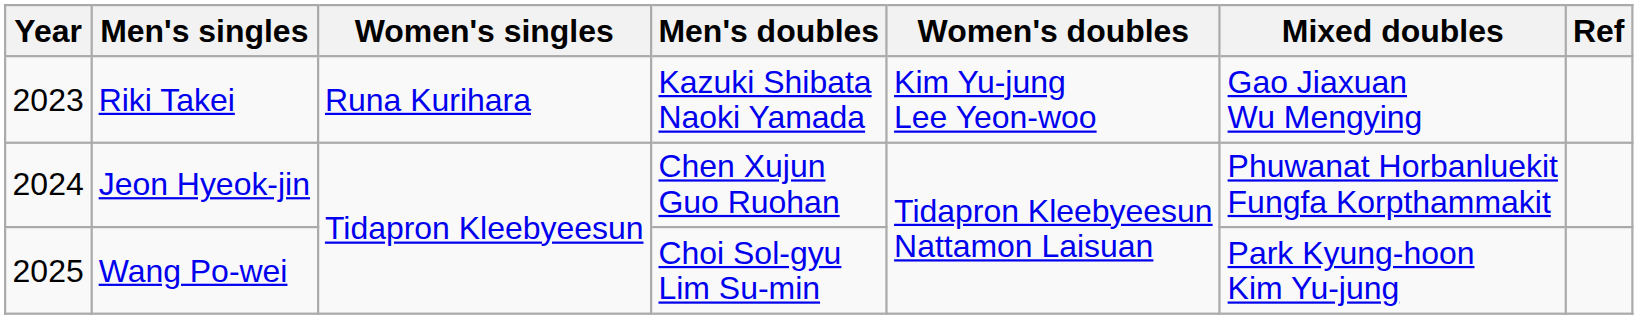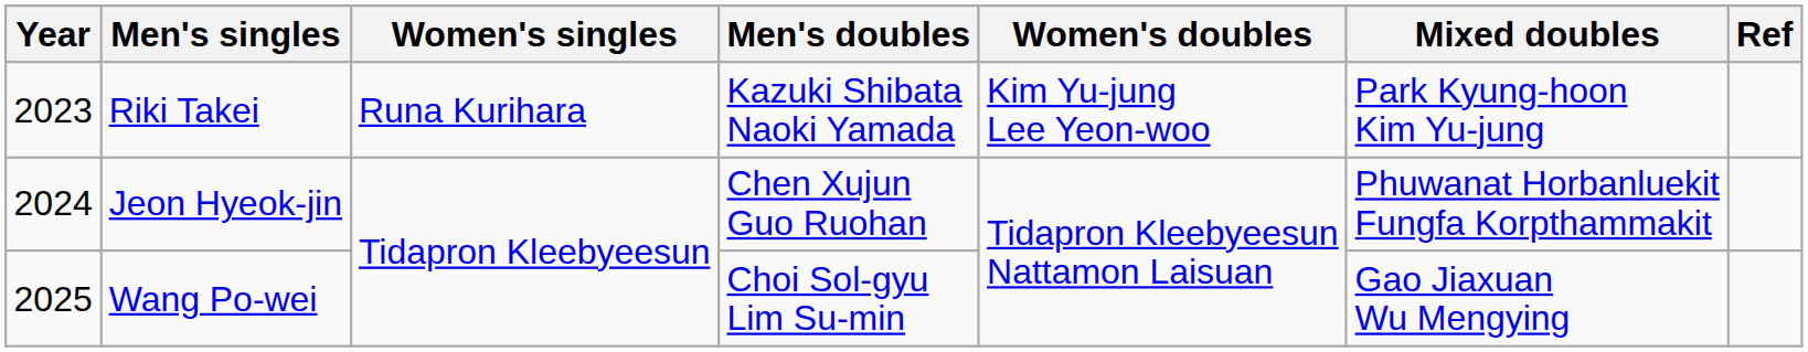Riki Takei | Mixed doubles: Gao Jiaxuan Wu Mengying -> Park Kyung-hoon Kim Yu-jung
Wang Po-wei | Mixed doubles: Park Kyung-hoon Kim Yu-jung -> Gao Jiaxuan Wu Mengying
